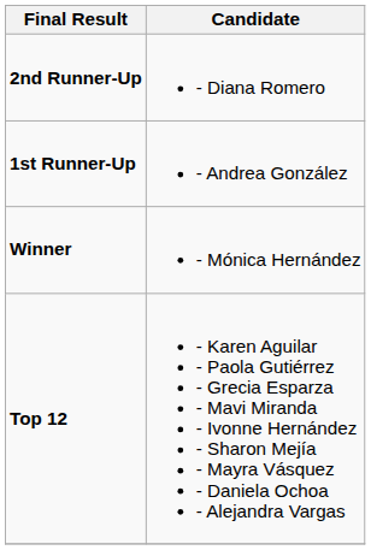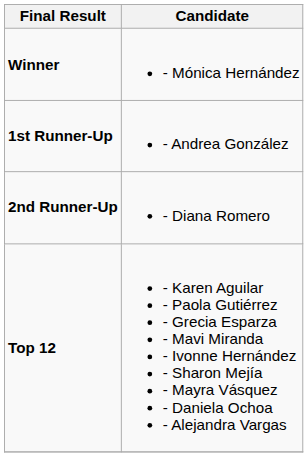rows swapped: Winner <-> 2nd Runner-Up
